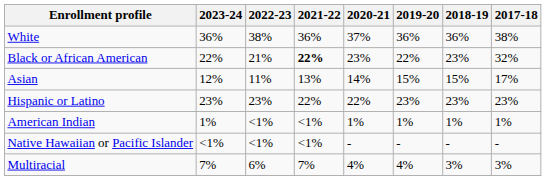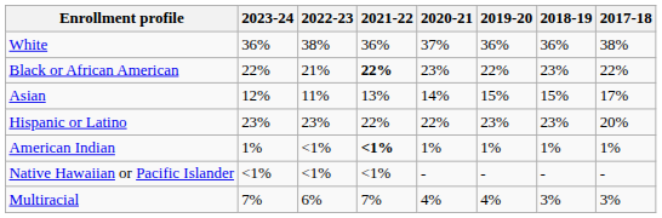Black or African American | 2017-18: 32% -> 22%
Hispanic or Latino | 2017-18: 23% -> 20%
American Indian | 2021-22: normal -> bold
